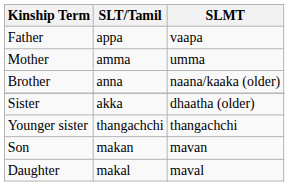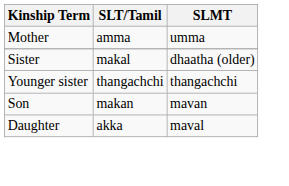- row: Father | appa | vaapa
- row: Brother | anna | naana/kaaka (older)
Sister | SLT/Tamil: akka -> makal
Daughter | SLT/Tamil: makal -> akka
